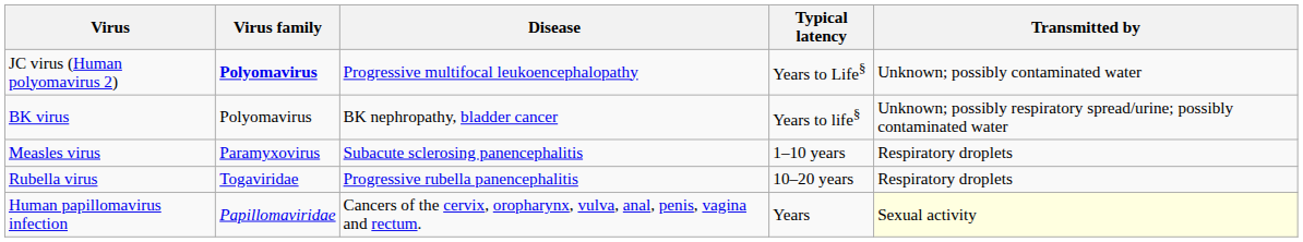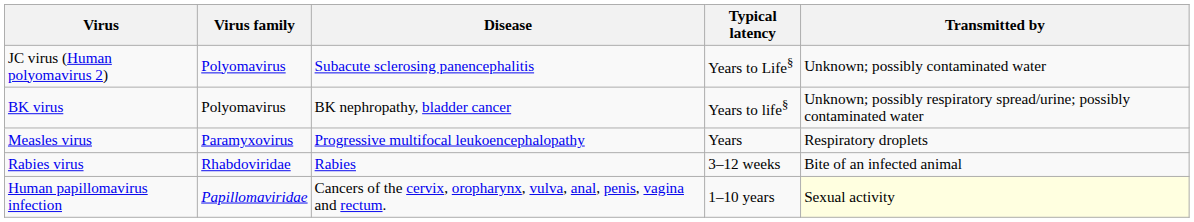JC virus (Human polyomavirus 2) | Virus family: bold -> normal
JC virus (Human polyomavirus 2) | Disease: Progressive multifocal leukoencephalopathy -> Subacute sclerosing panencephalitis
Measles virus | Disease: Subacute sclerosing panencephalitis -> Progressive multifocal leukoencephalopathy
Measles virus | Typical latency: 1–10 years -> Years
- row: Rubella virus | Togaviridae | Progressive rubella panencephalitis | 10–20 years | Respiratory droplets
+ row: Rabies virus | Rhabdoviridae | Rabies | 3–12 weeks | Bite of an infected animal
Human papillomavirus infection | Typical latency: Years -> 1–10 years
